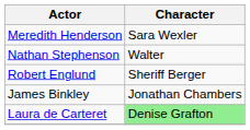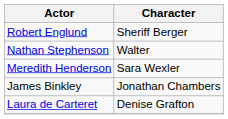rows swapped: Meredith Henderson <-> Robert Englund
Laura de Carteret | Character: lightgreen background -> no background
